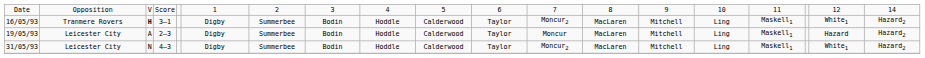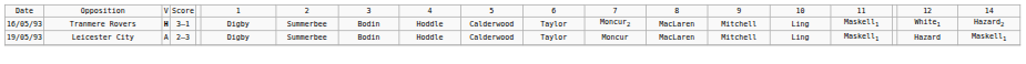19/05/93 | column 19: Hazard2 -> Maskell1
- row: 31/05/93 | Leicester City | N | 4–3 | Digby | Summerbee | Bodin | Hoddle | Calderwood | Taylor | Moncur2 | MacLaren | Mitchell | Ling | Maskell1 | White1 | Hazard2
